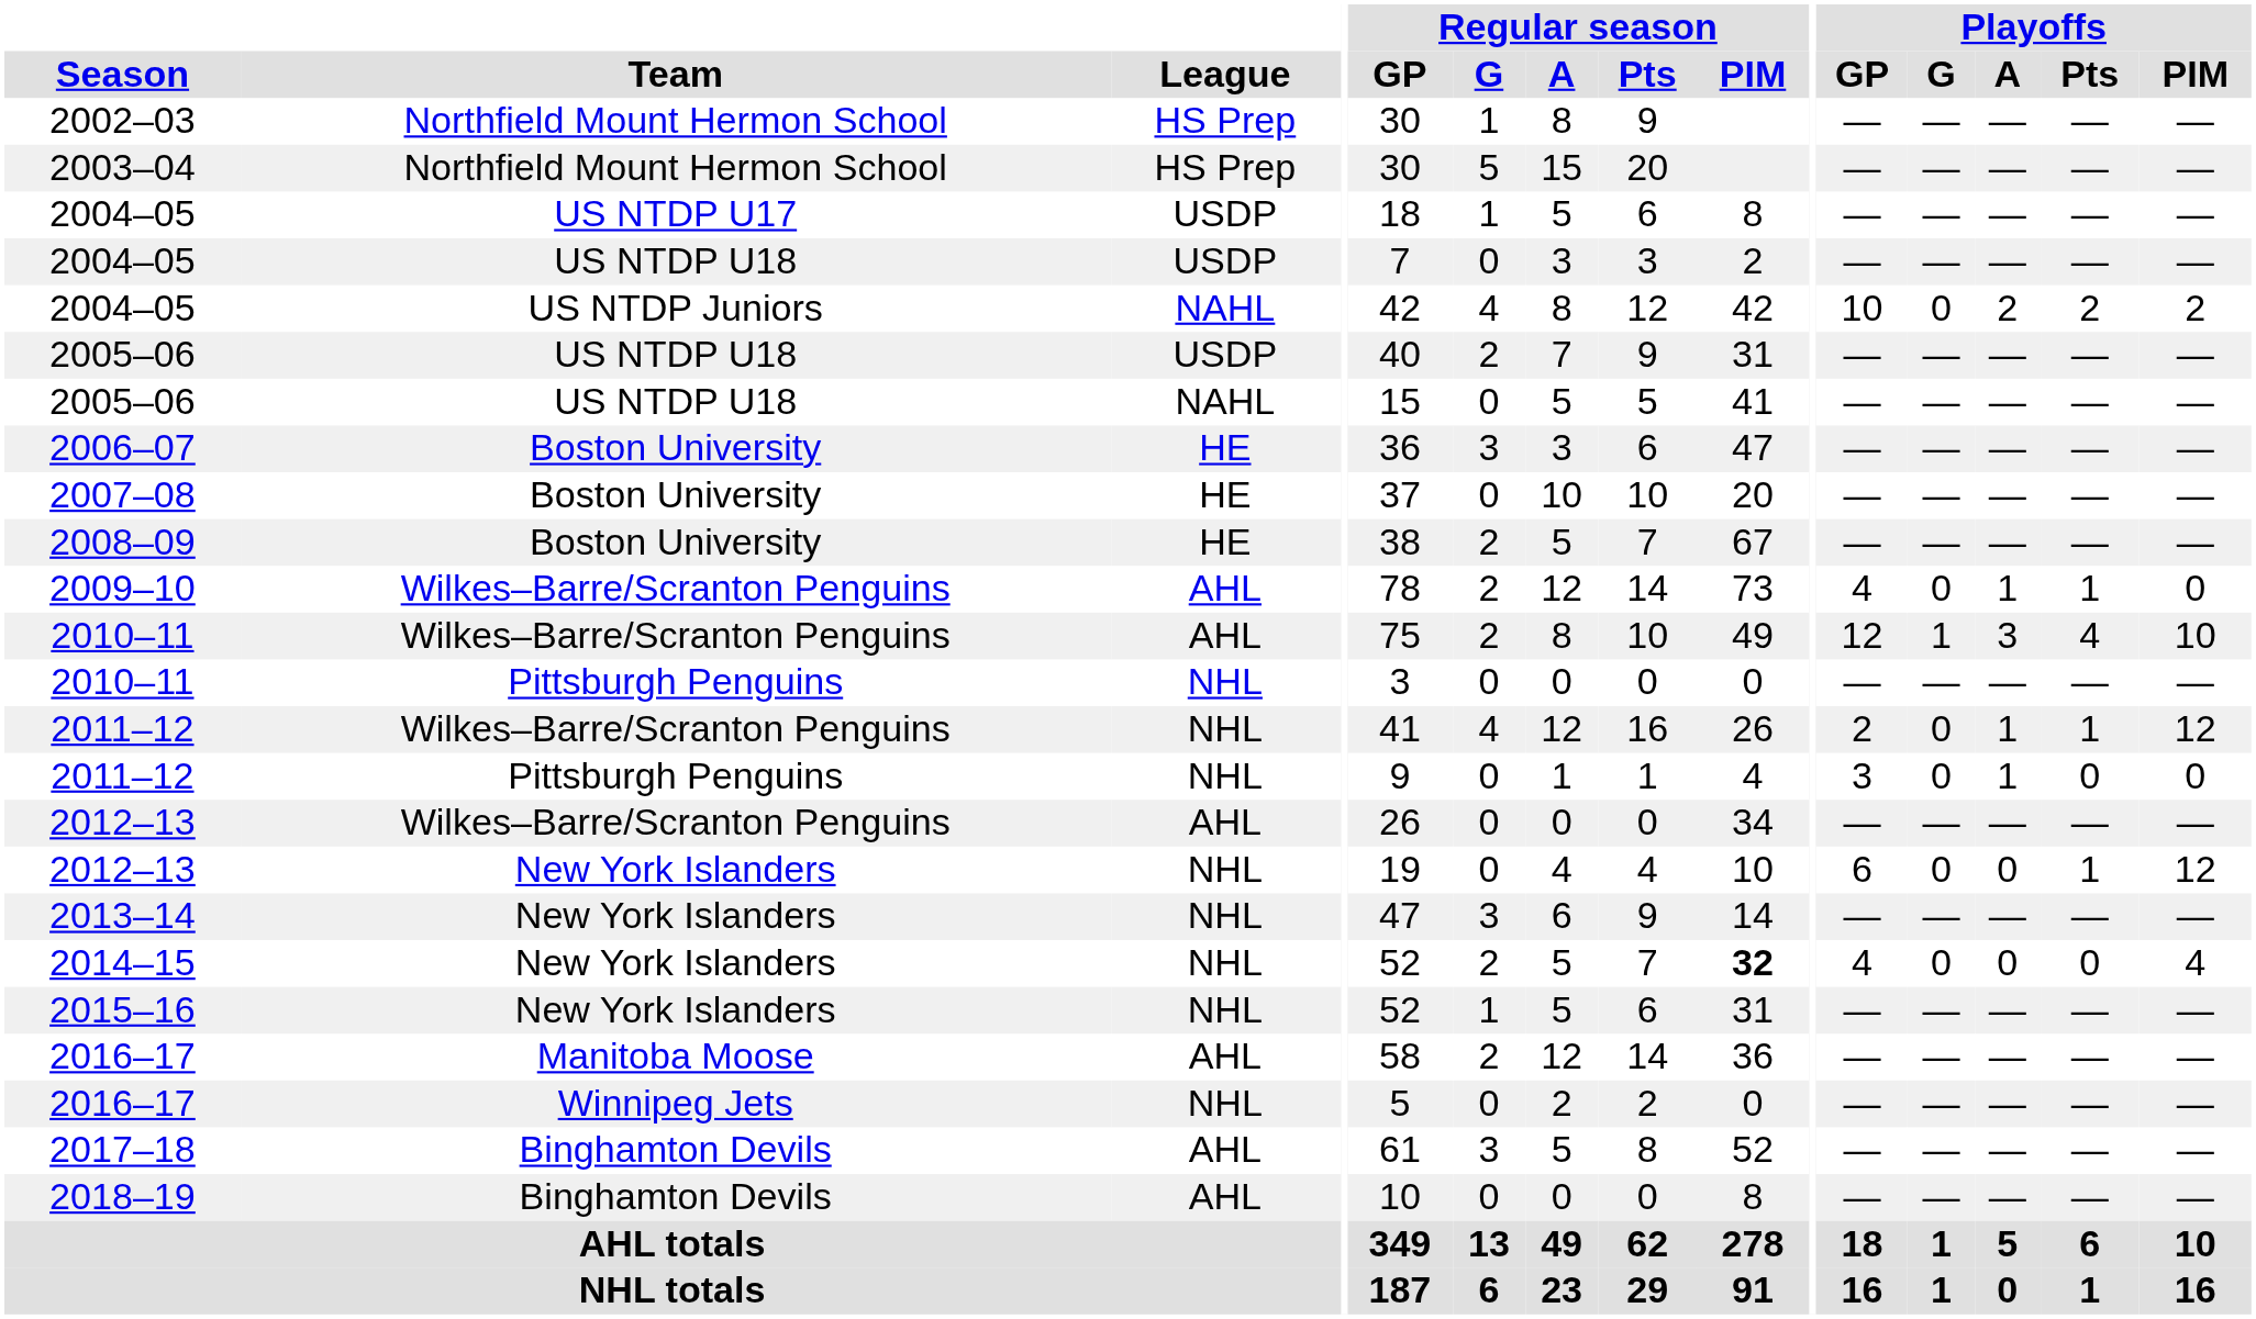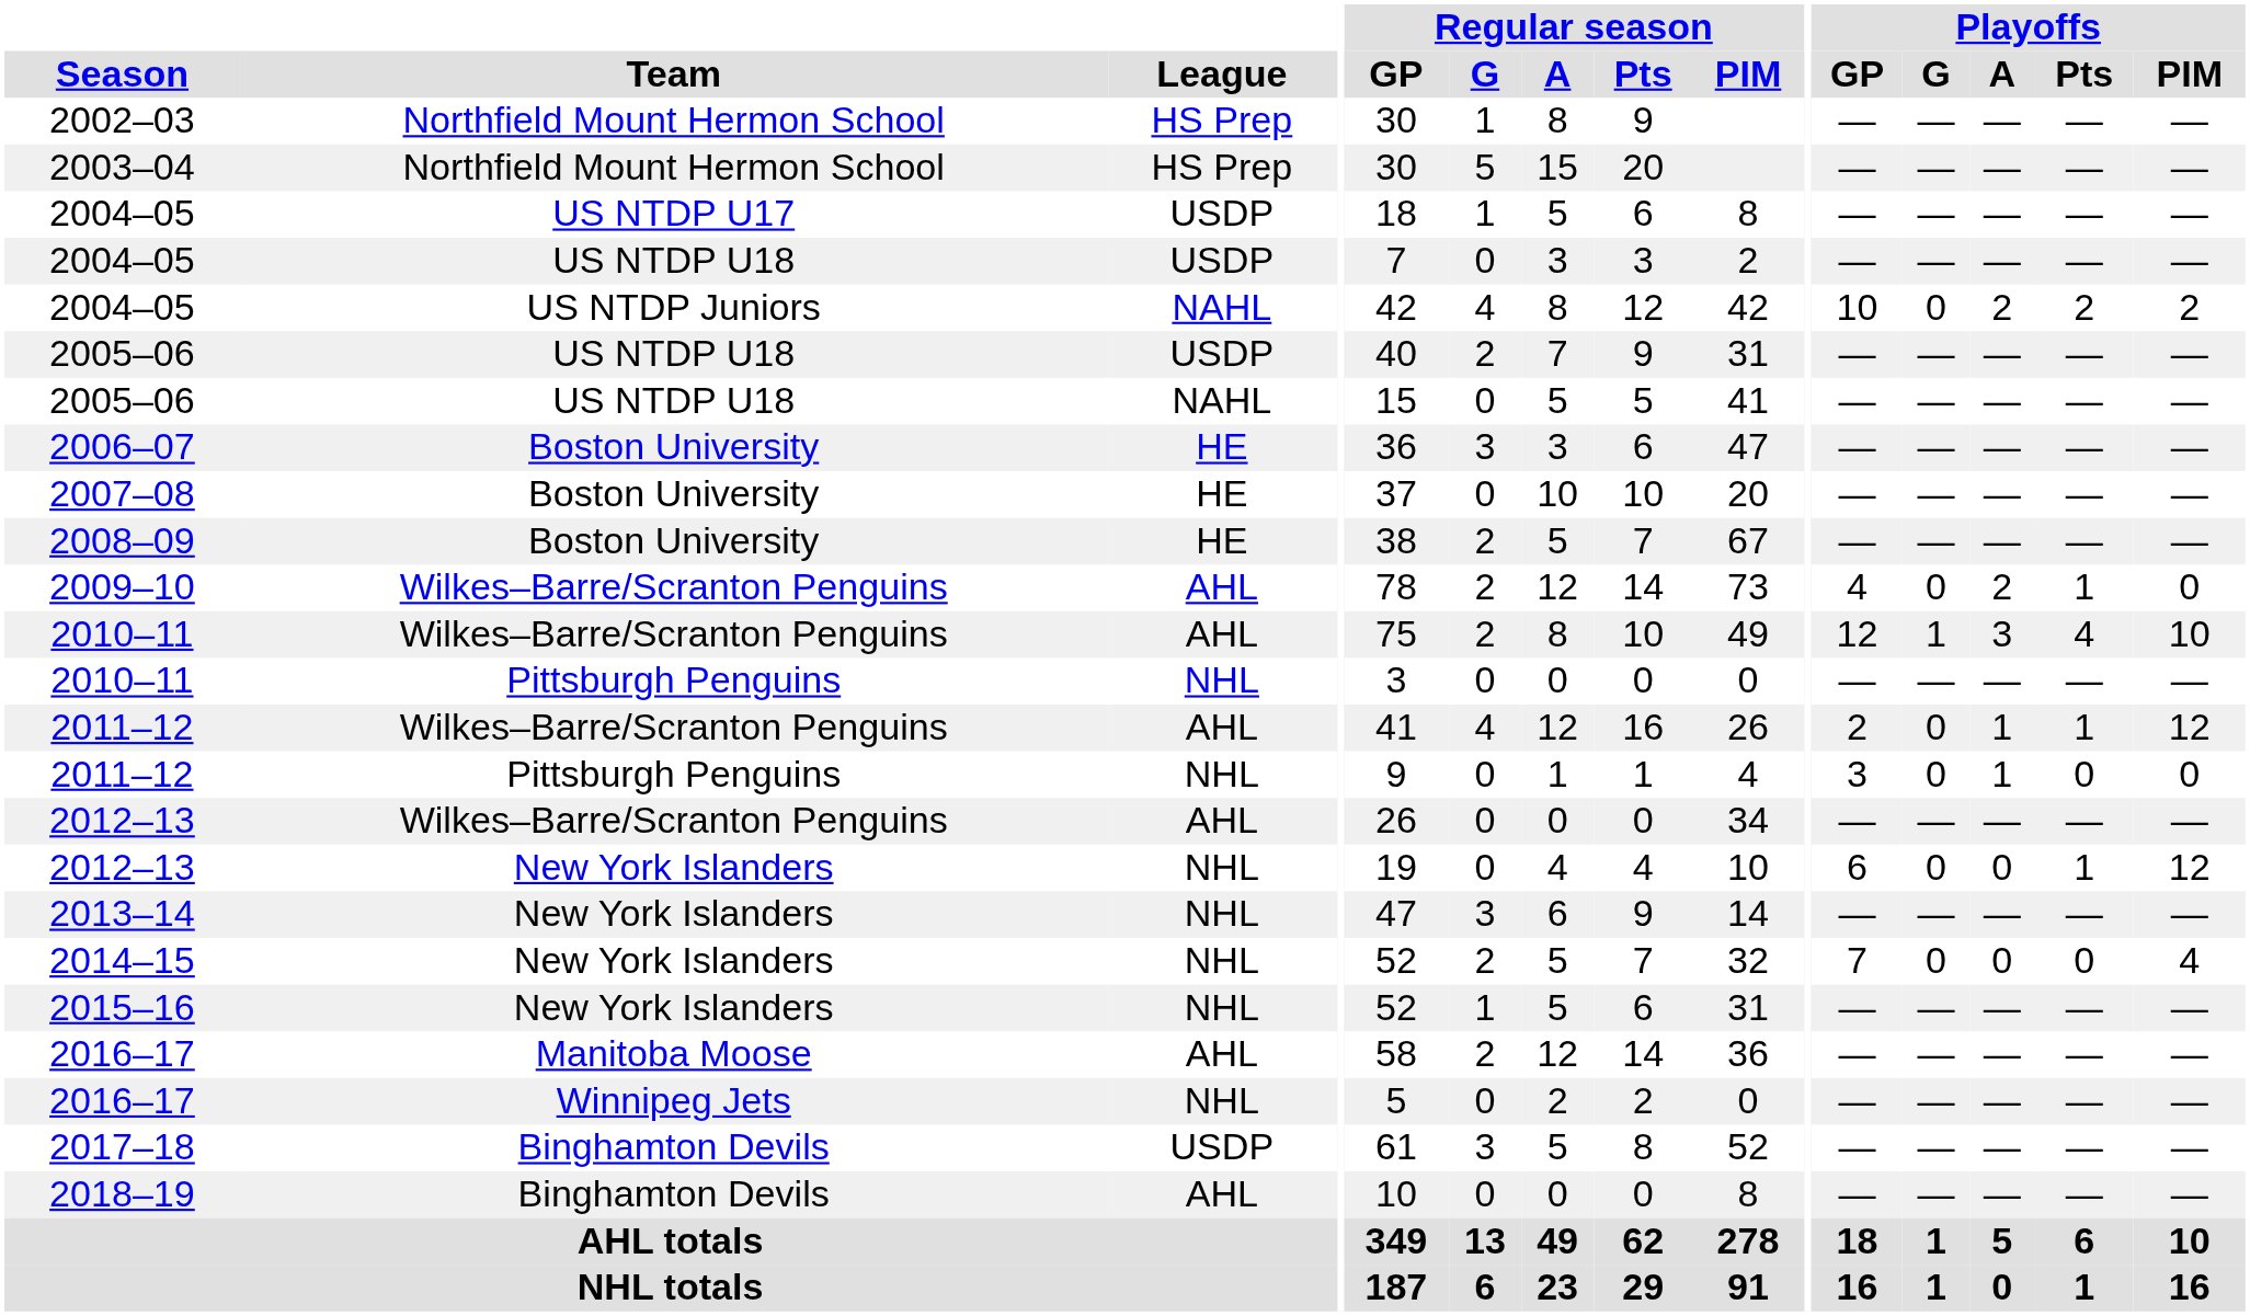2009–10 | Playoffs / A: 1 -> 2
2011–12 / Wilkes–Barre/Scranton Penguins | League: NHL -> AHL
2014–15 | Regular season / PIM: bold -> normal
2014–15 | Playoffs / GP: 4 -> 7
2017–18 | League: AHL -> USDP
